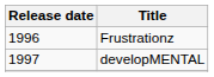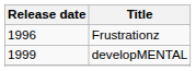developMENTAL | Release date: 1997 -> 1999
